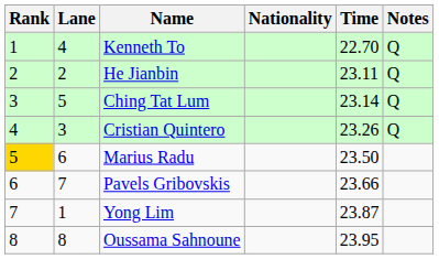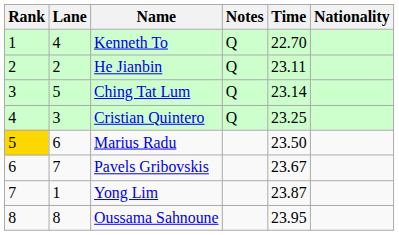columns swapped: Nationality <-> Notes
Cristian Quintero | Time: 23.26 -> 23.25
Pavels Gribovskis | Time: 23.66 -> 23.67
